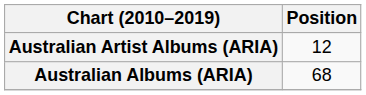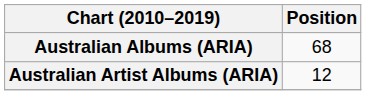rows swapped: Australian Albums (ARIA) <-> Australian Artist Albums (ARIA)
